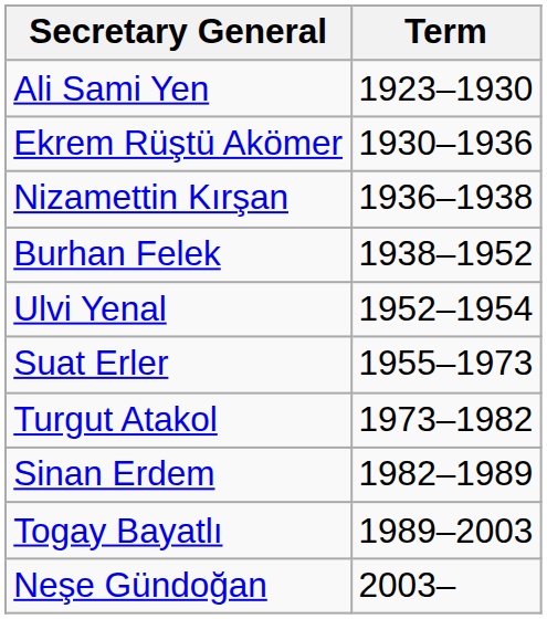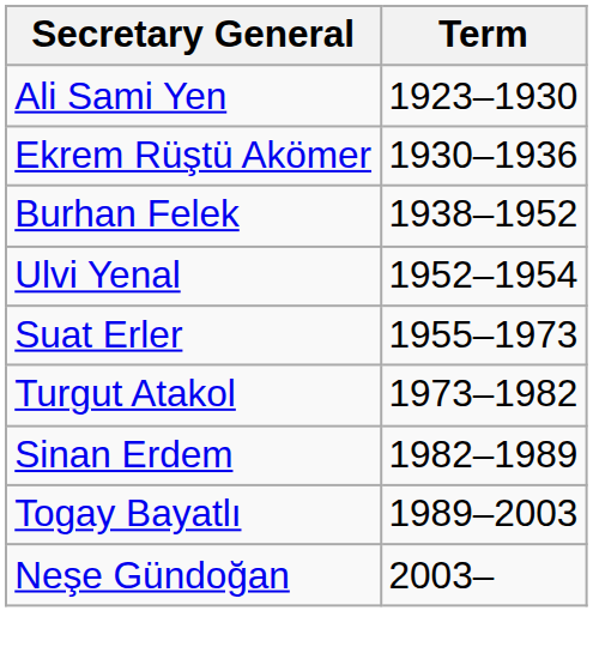- row: Nizamettin Kırşan | 1936–1938
